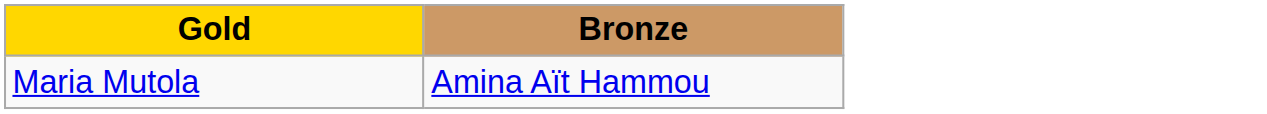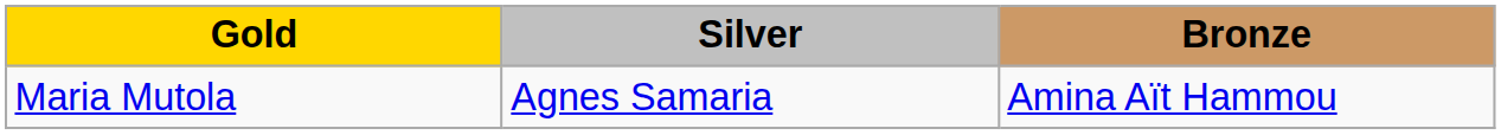+ column: Silver | Agnes Samaria
